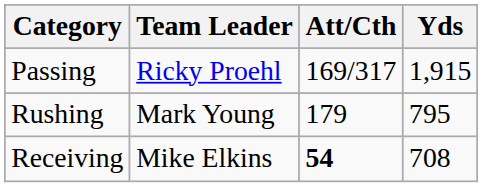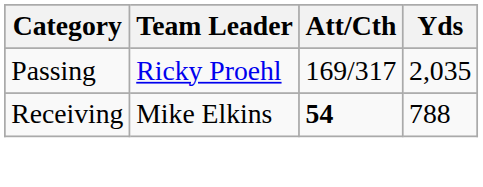Passing | Yds: 1,915 -> 2,035
- row: Rushing | Mark Young | 179 | 795
Receiving | Yds: 708 -> 788
